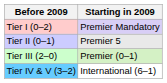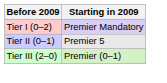- row: Tier IV & V (3–2) | International (6–1)
